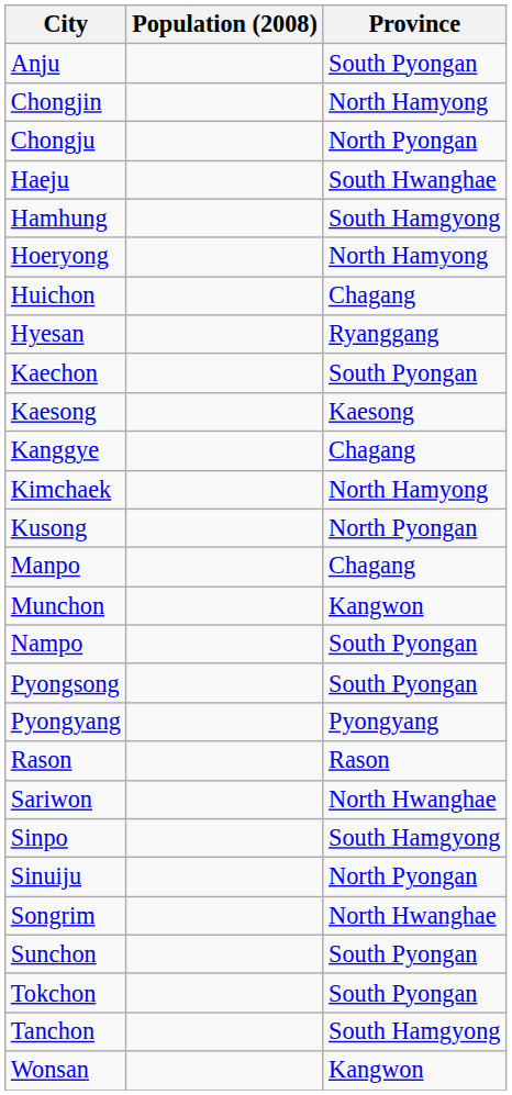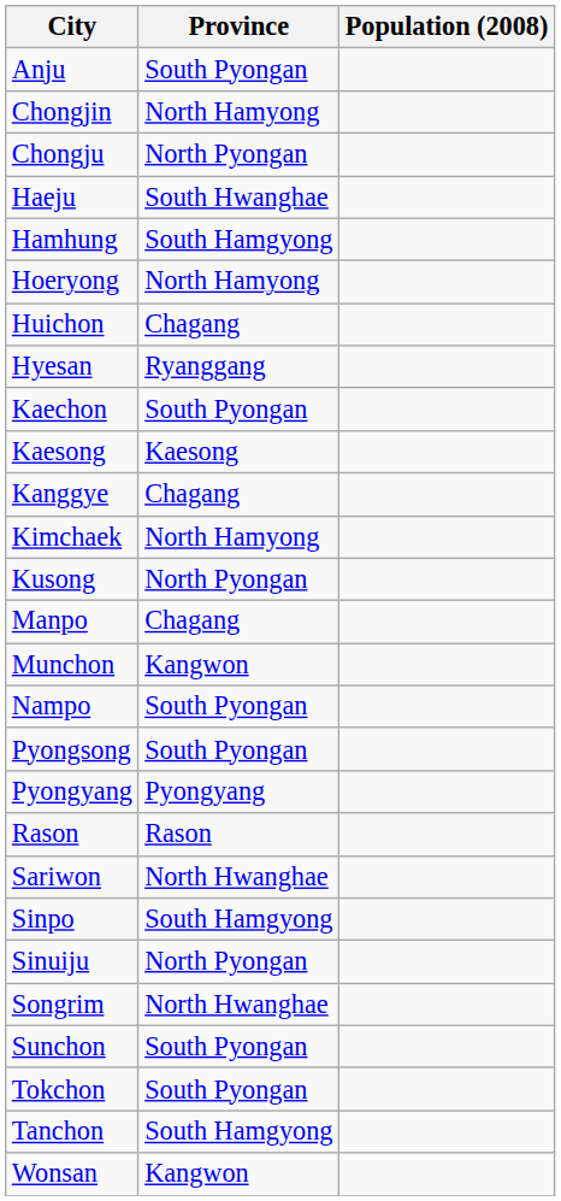columns swapped: Province <-> Population (2008)
